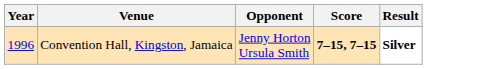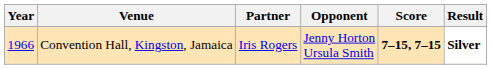+ column: Partner | Iris Rogers
Convention Hall, Kingston, Jamaica | Year: 1996 -> 1966
